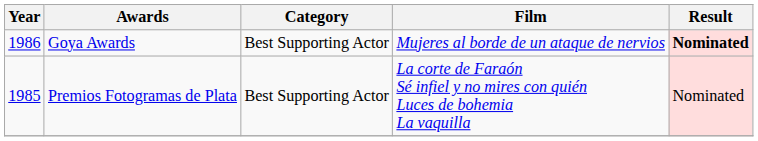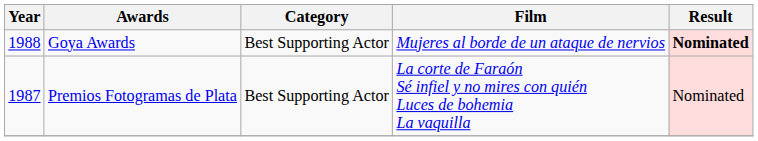Goya Awards | Year: 1986 -> 1988
Premios Fotogramas de Plata | Year: 1985 -> 1987
